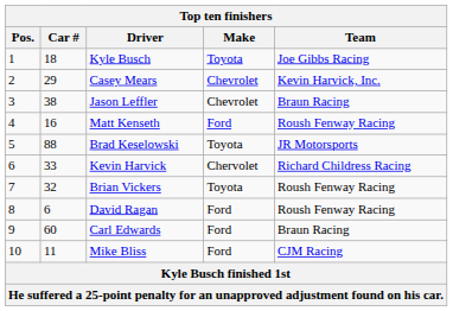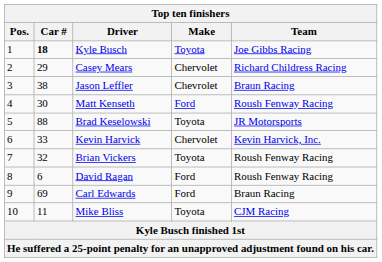Kyle Busch | Car #: normal -> bold
Casey Mears | Make: Chevrolet -> Chervolet
Casey Mears | Team: Kevin Harvick, Inc. -> Richard Childress Racing
Matt Kenseth | Car #: 16 -> 30
Kevin Harvick | Team: Richard Childress Racing -> Kevin Harvick, Inc.
Carl Edwards | Car #: 60 -> 69
Mike Bliss | Make: Ford -> Toyota
